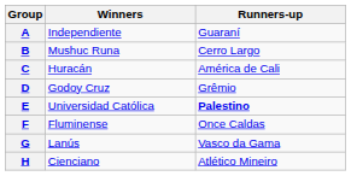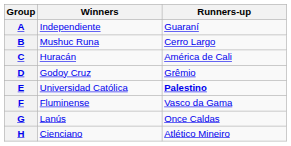F | Runners-up: Once Caldas -> Vasco da Gama
G | Runners-up: Vasco da Gama -> Once Caldas
